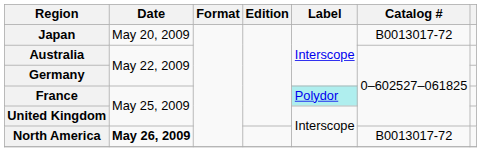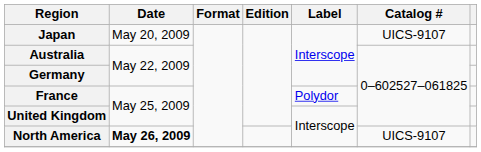Japan | Catalog #: B0013017-72 -> UICS-9107
France | Label: paleturquoise background -> no background
North America | Catalog #: B0013017-72 -> UICS-9107
